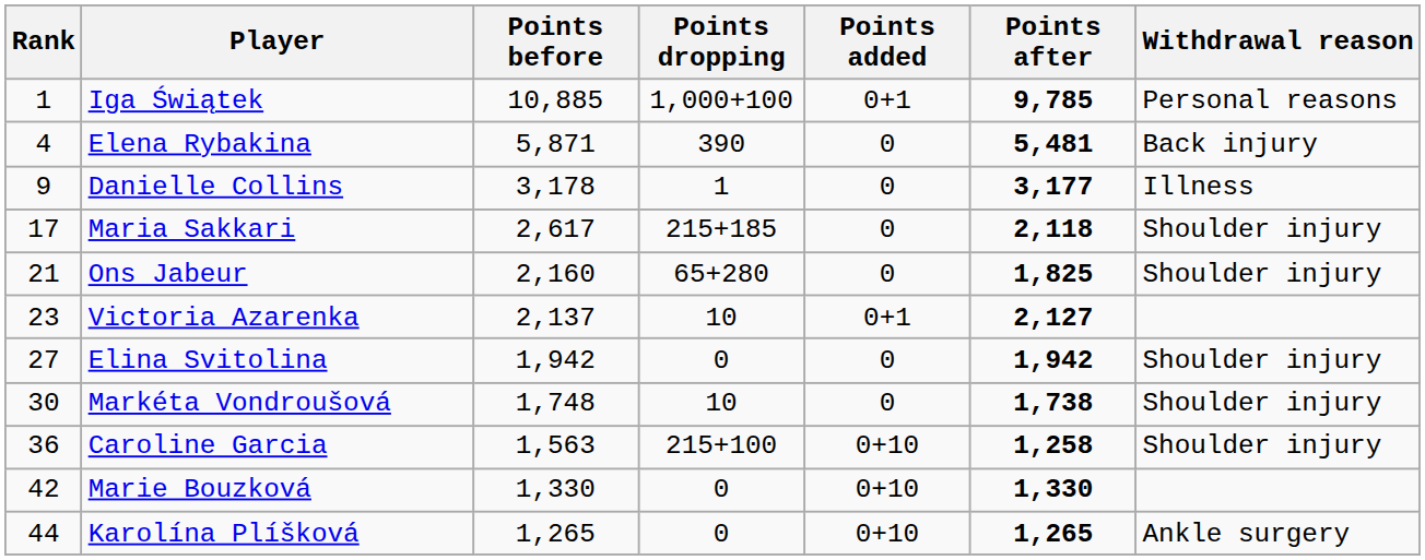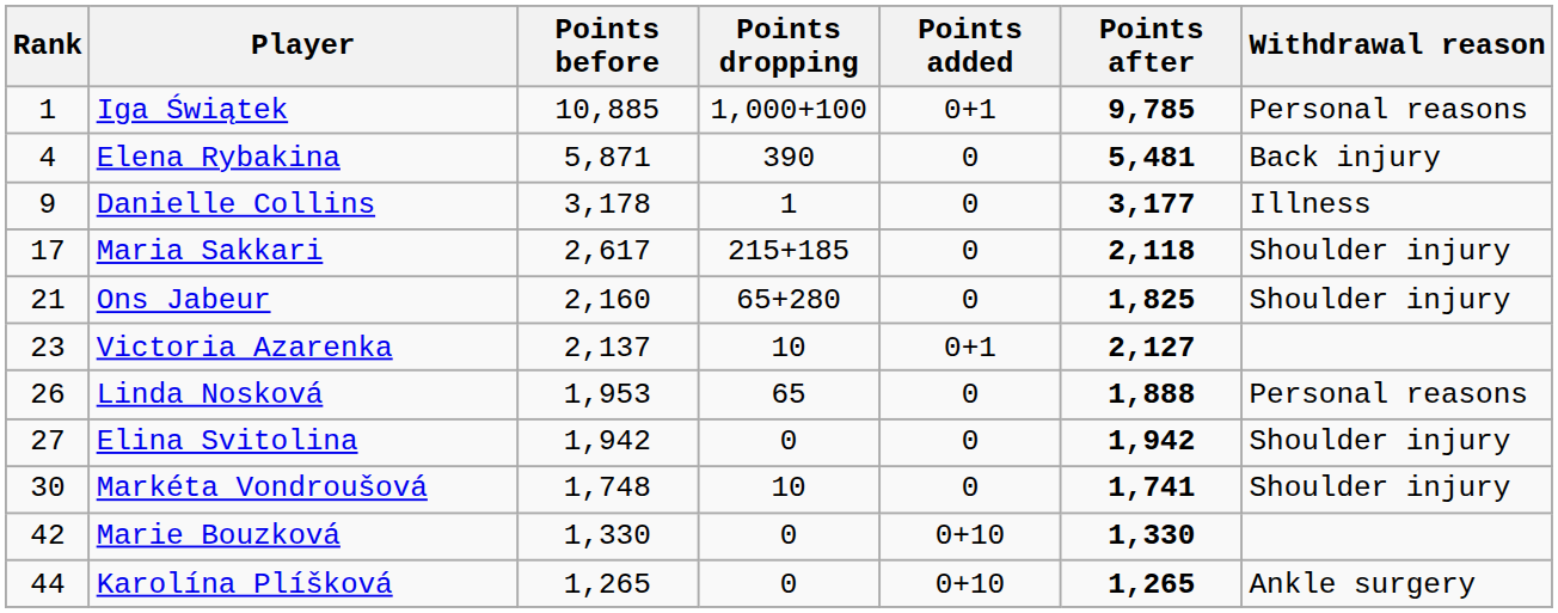+ row: 26 | Linda Nosková | 1,953 | 65 | 0 | 1,888 | Personal reasons
Markéta Vondroušová | Points after: 1,738 -> 1,741
- row: 36 | Caroline Garcia | 1,563 | 215+100 | 0+10 | 1,258 | Shoulder injury
